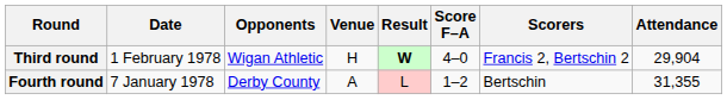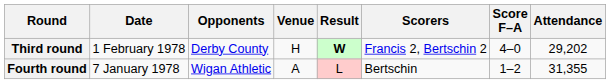columns swapped: Score F–A <-> Scorers
Third round | Opponents: Wigan Athletic -> Derby County
Third round | Attendance: 29,904 -> 29,202
Fourth round | Opponents: Derby County -> Wigan Athletic
